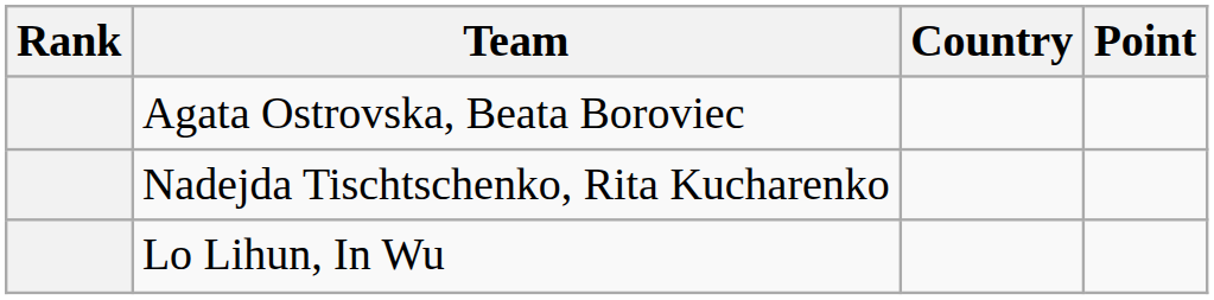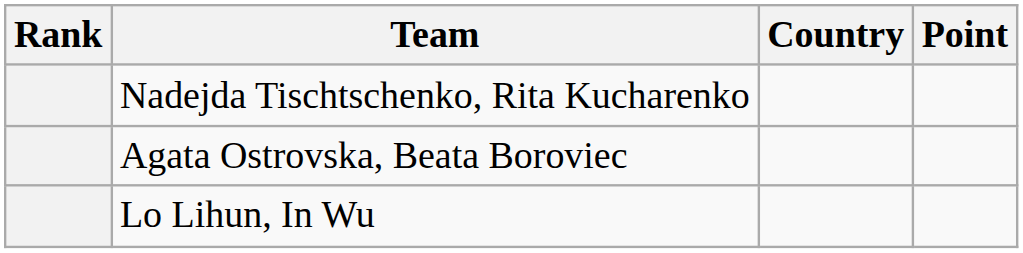rows swapped: Nadejda Tischtschenko, Rita Kucharenko <-> Agata Ostrovska, Beata Boroviec
